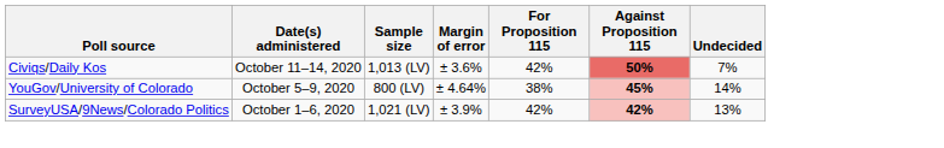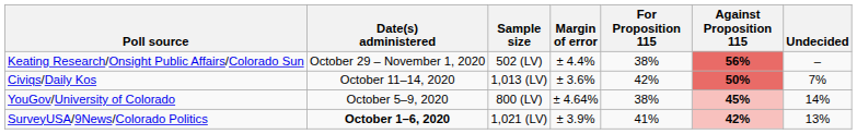+ row: Keating Research/Onsight Public Affairs/Colorado Sun | October 29 – November 1, 2020 | 502 (LV) | ± 4.4% | 38% | 56% | –
SurveyUSA/9News/Colorado Politics | Date(s) administered: normal -> bold
SurveyUSA/9News/Colorado Politics | For Proposition 115: 42% -> 41%
